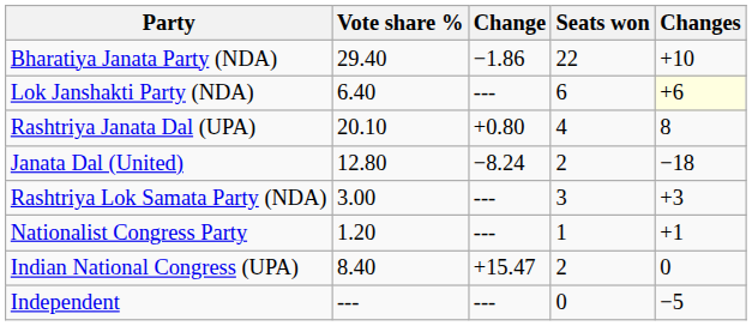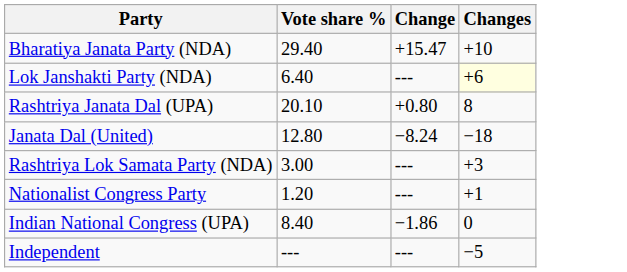- column: Seats won | 22 | 6 | 4 | 2 | 3 | 1 | 2 | 0
Bharatiya Janata Party (NDA) | Change: −1.86 -> +15.47
Indian National Congress (UPA) | Change: +15.47 -> −1.86
